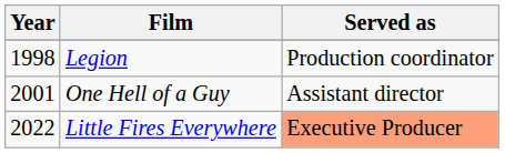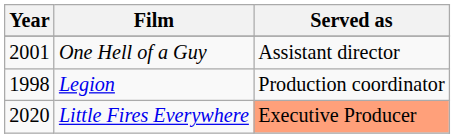rows swapped: Legion <-> One Hell of a Guy
Little Fires Everywhere | Year: 2022 -> 2020
